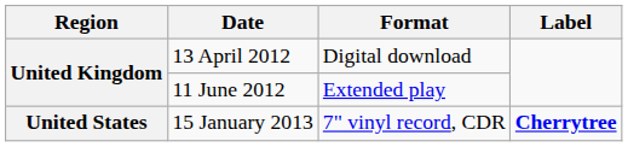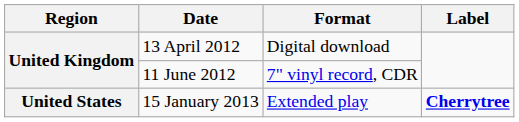11 June 2012 | Format: Extended play -> 7" vinyl record, CDR
15 January 2013 | Format: 7" vinyl record, CDR -> Extended play
